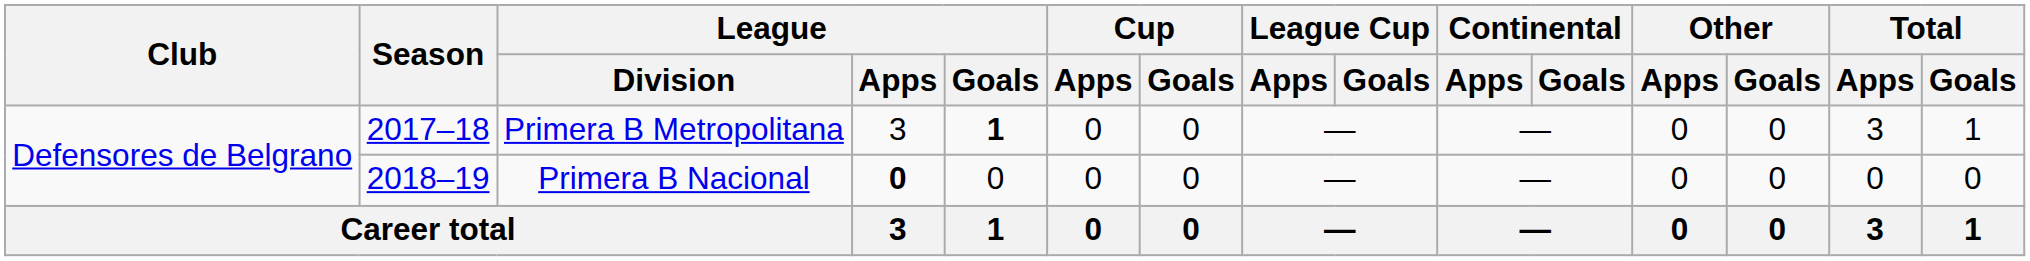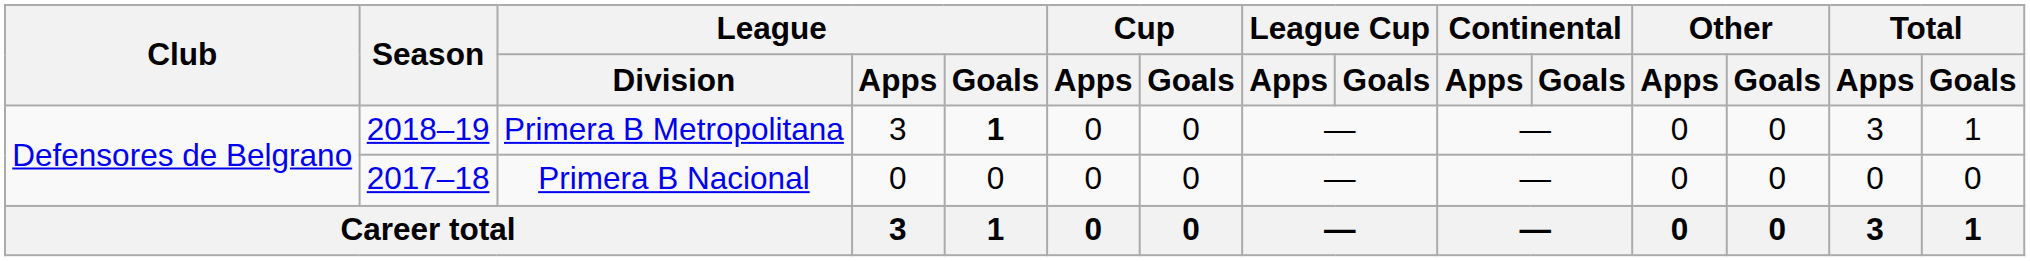Primera B Metropolitana | Season: 2017–18 -> 2018–19
Primera B Nacional | Season: 2018–19 -> 2017–18
Primera B Nacional | League / Apps: bold -> normal
